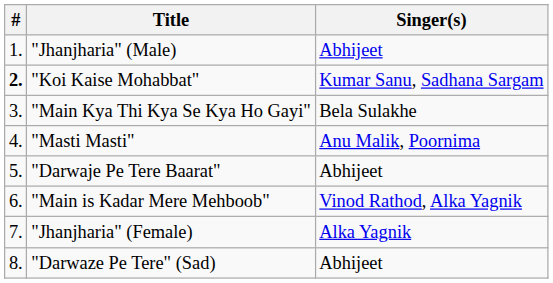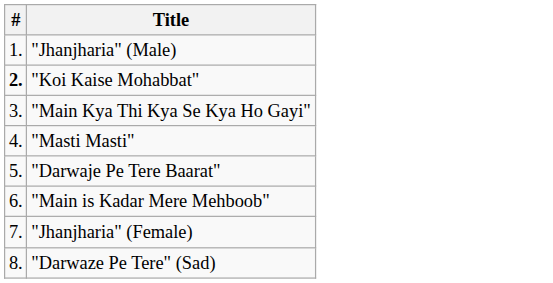- column: Singer(s) | Abhijeet | Kumar Sanu, Sadhana Sargam | Bela Sulakhe | Anu Malik, Poornima | Abhijeet | Vinod Rathod, Alka Yagnik | Alka Yagnik | Abhijeet
